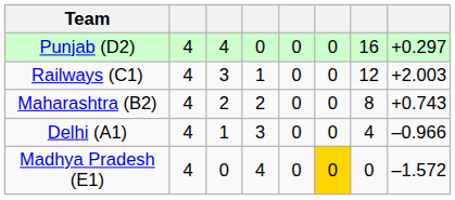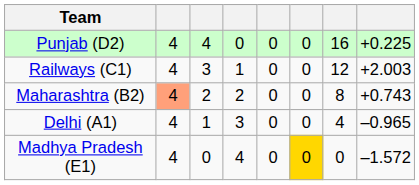Punjab (D2) | column 8: +0.297 -> +0.225
Maharashtra (B2) | column 2: no background -> lightsalmon background
Delhi (A1) | column 8: –0.966 -> –0.965
